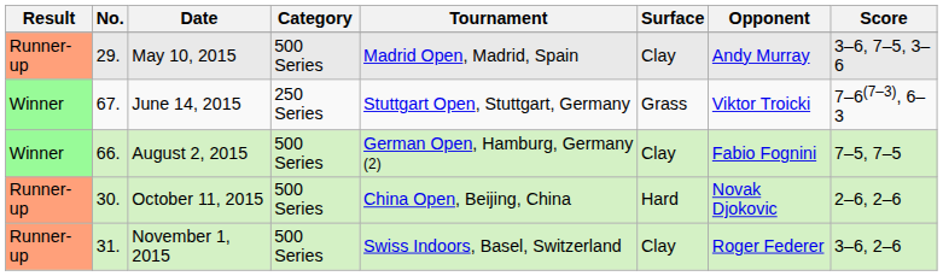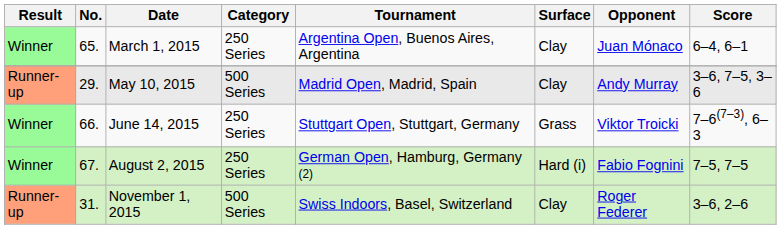+ row: Winner | 65. | March 1, 2015 | 250 Series | Argentina Open, Buenos Aires, Argentina | Clay | Juan Mónaco | 6–4, 6–1
June 14, 2015 | No.: 67. -> 66.
August 2, 2015 | No.: 66. -> 67.
August 2, 2015 | Category: 500 Series -> 250 Series
August 2, 2015 | Surface: Clay -> Hard (i)
- row: Runner-up | 30. | October 11, 2015 | 500 Series | China Open, Beijing, China | Hard | Novak Djokovic | 2–6, 2–6
